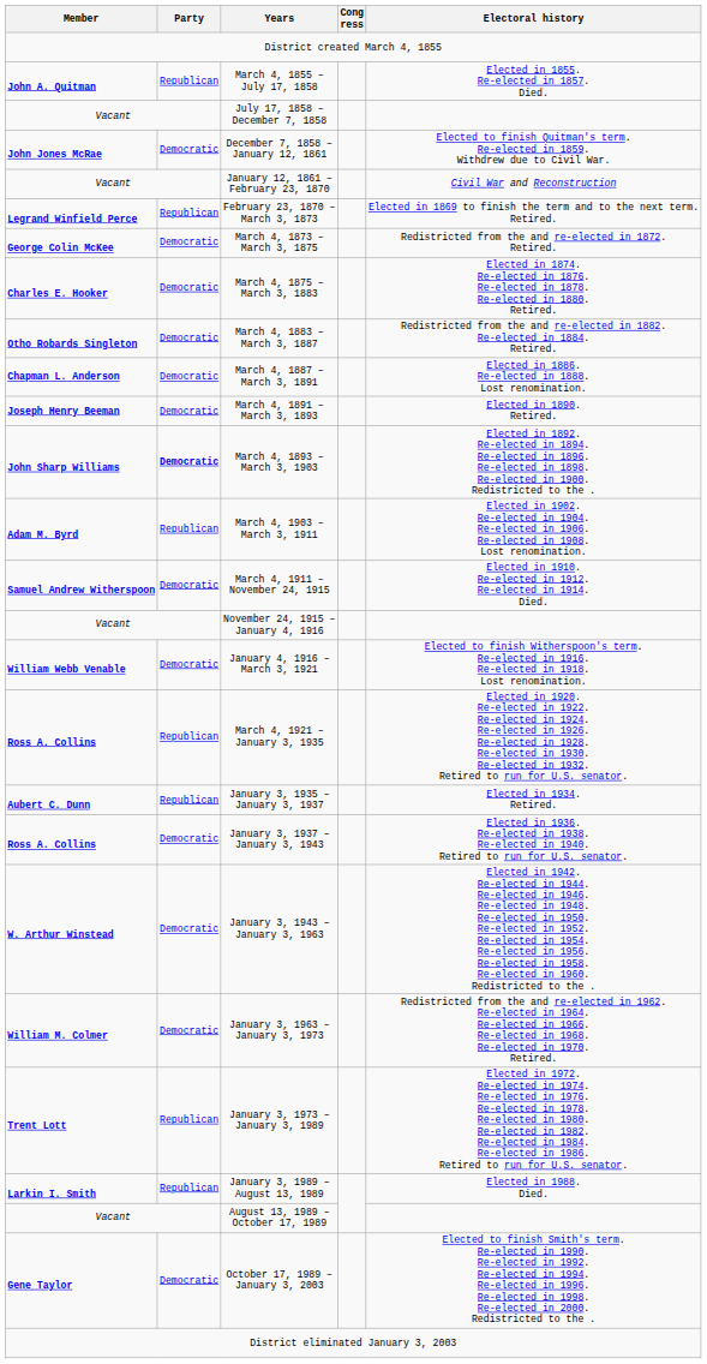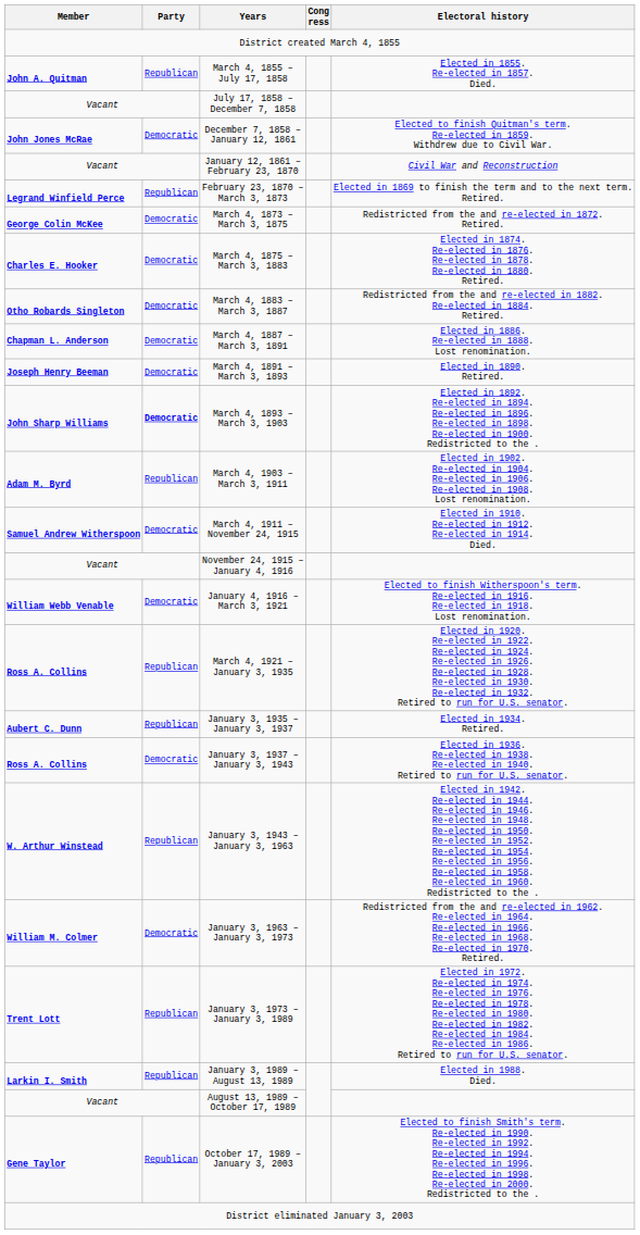January 3, 1943 – January 3, 1963 | Party: Democratic -> Republican
October 17, 1989 – January 3, 2003 | Party: Democratic -> Republican
